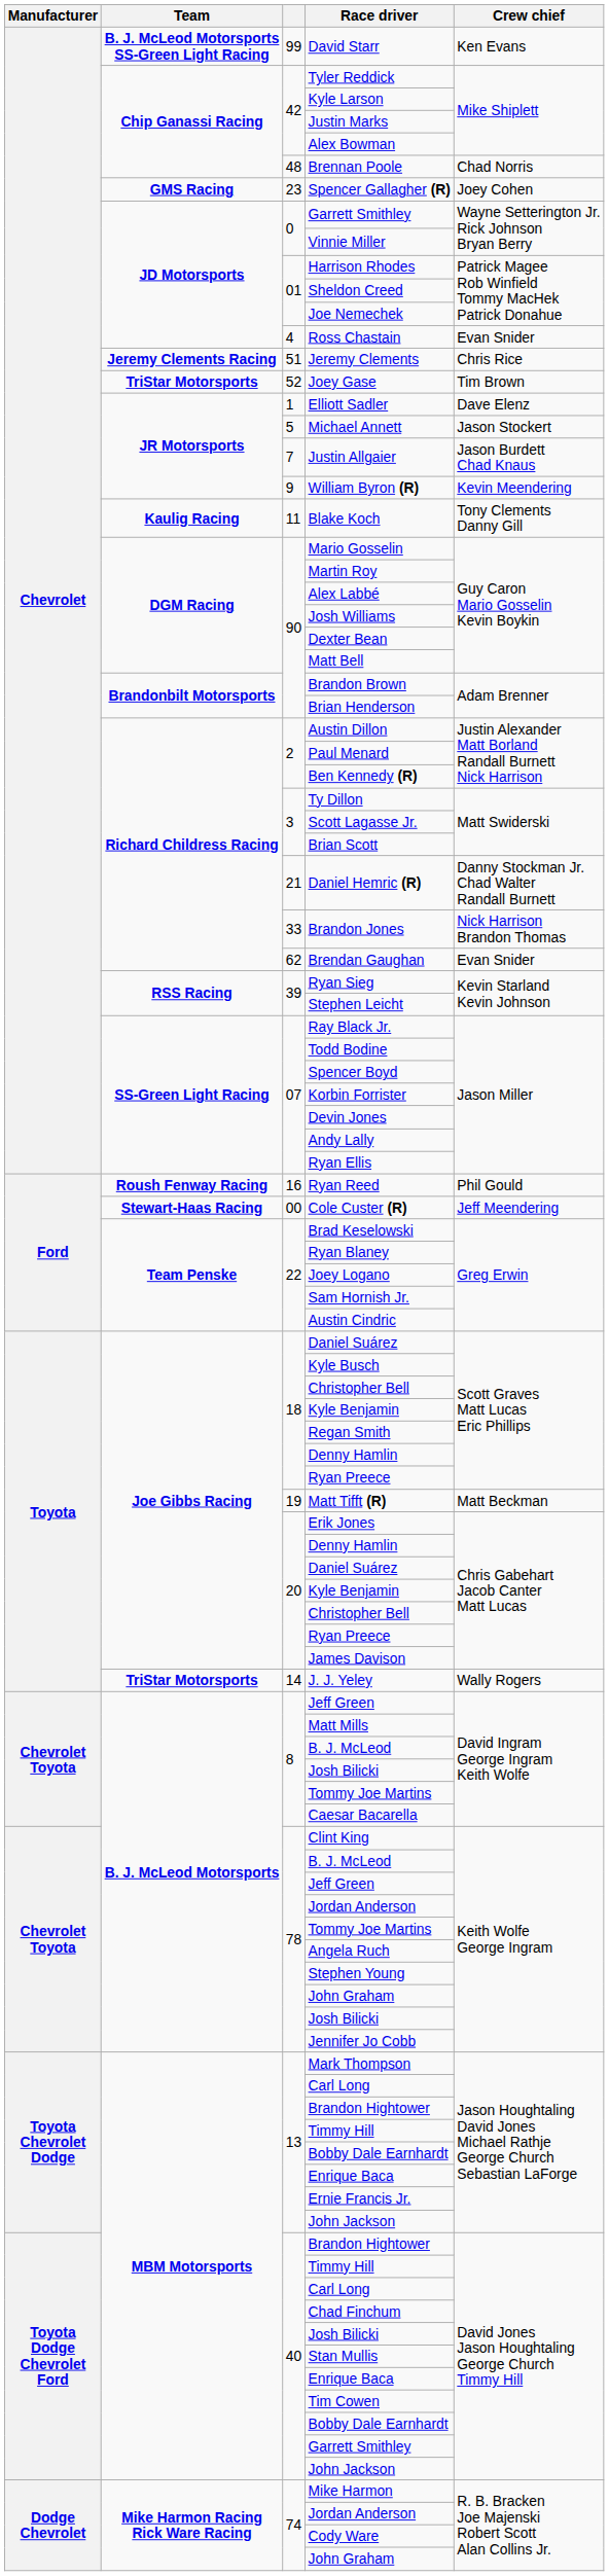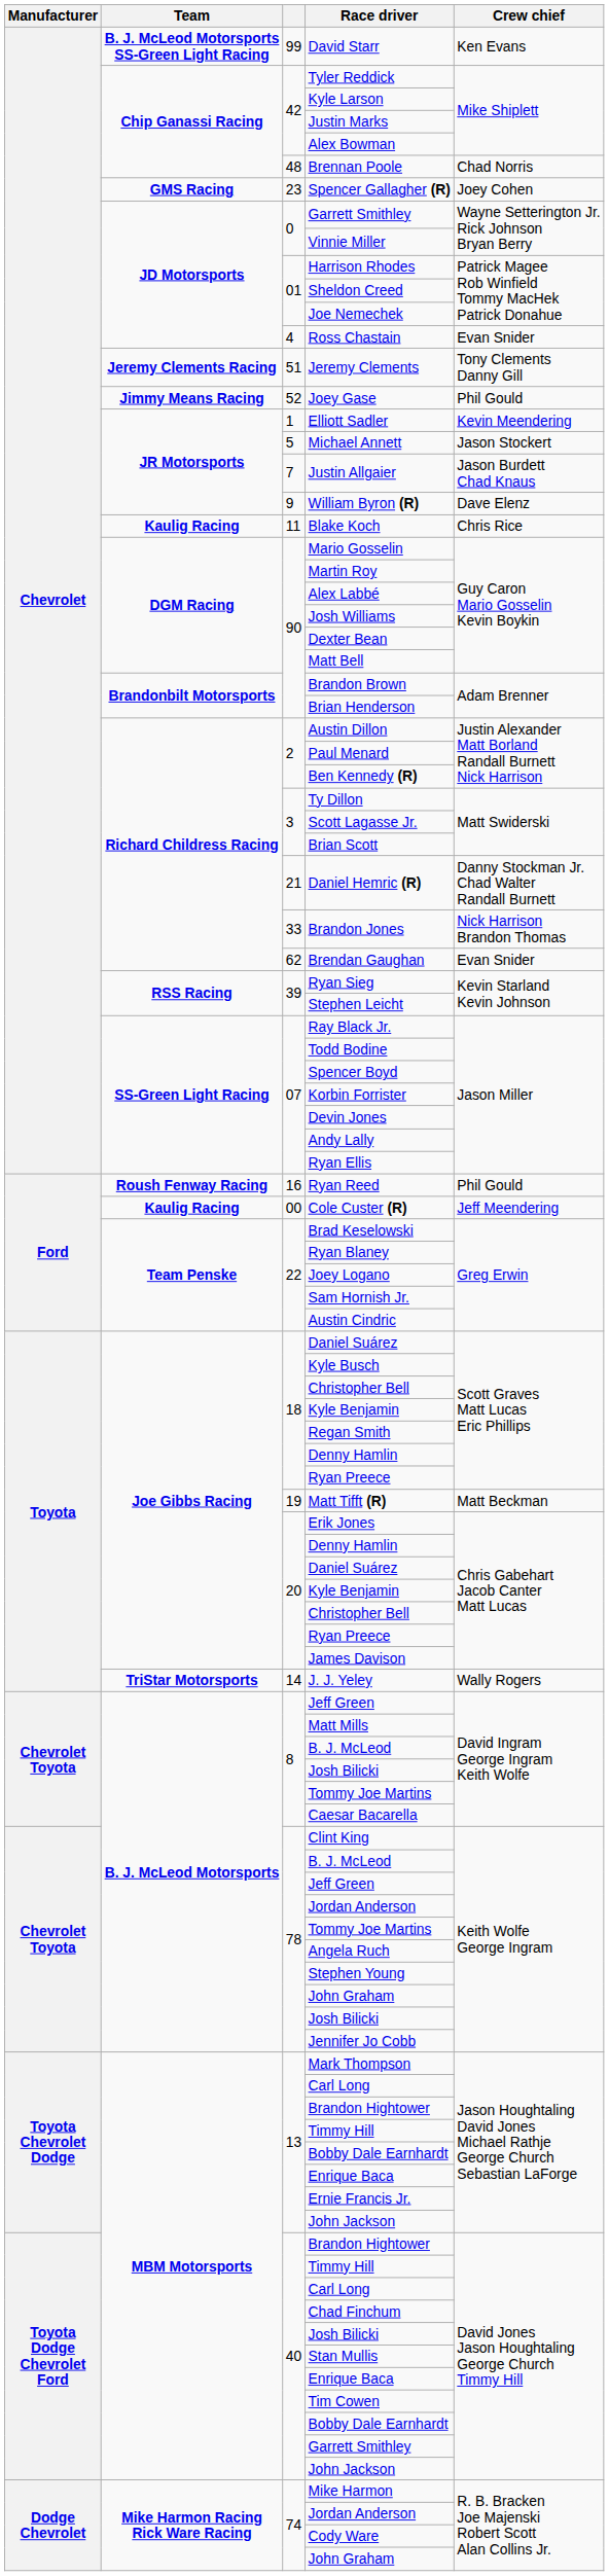Jeremy Clements | Crew chief: Chris Rice -> Tony Clements Danny Gill
Joey Gase | Team: TriStar Motorsports -> Jimmy Means Racing
Joey Gase | Crew chief: Tim Brown -> Phil Gould
Elliott Sadler | Crew chief: Dave Elenz -> Kevin Meendering
William Byron (R) | Crew chief: Kevin Meendering -> Dave Elenz
Blake Koch | Crew chief: Tony Clements Danny Gill -> Chris Rice
Cole Custer (R) | Team: Stewart-Haas Racing -> Kaulig Racing
